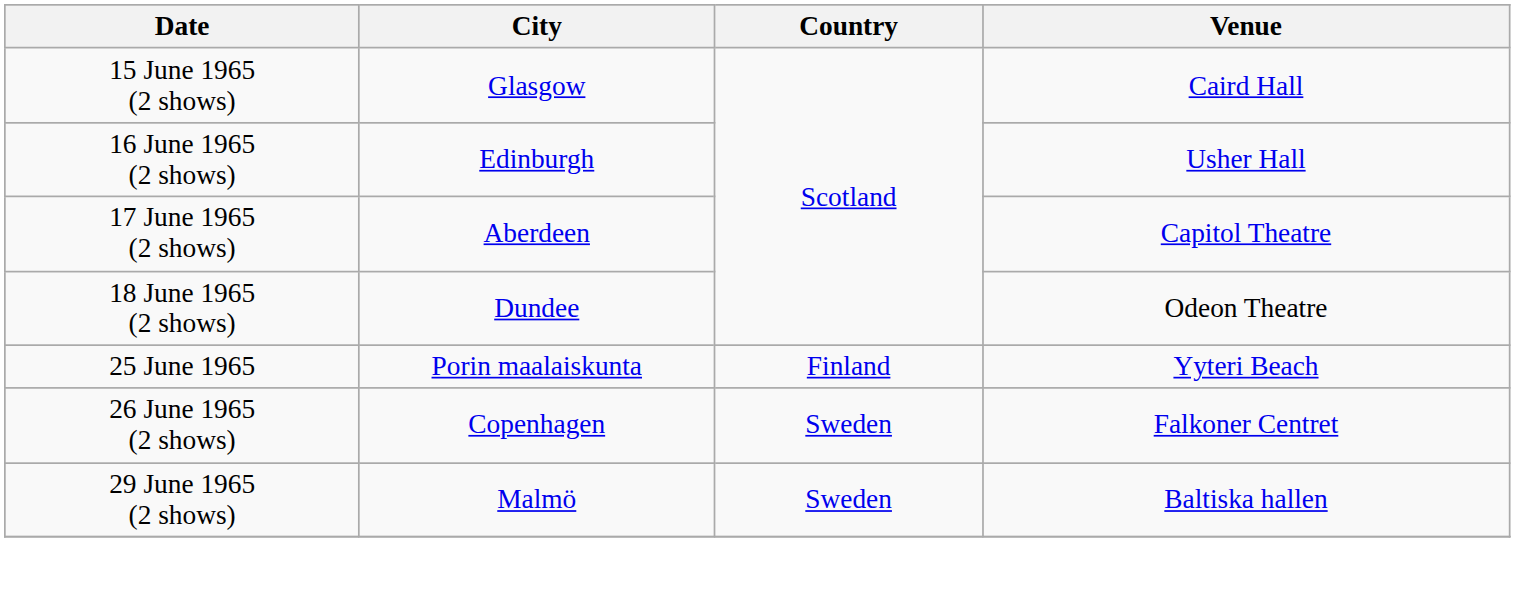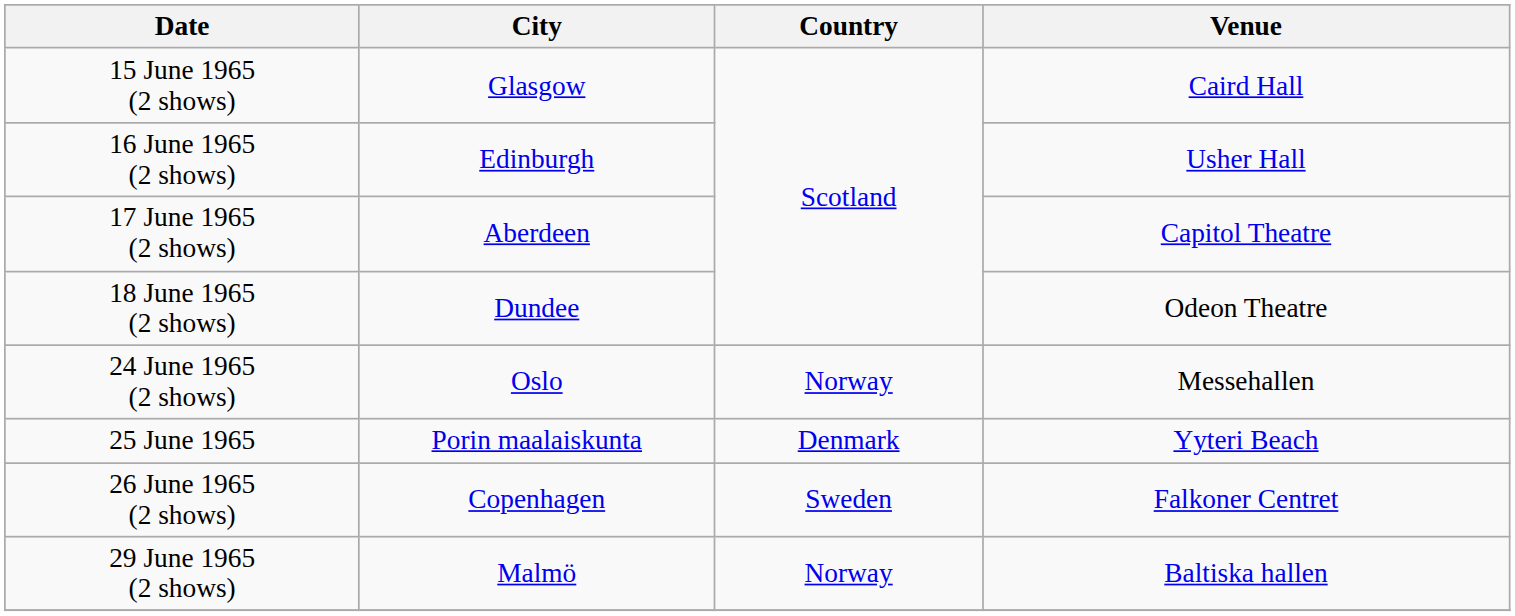+ row: 24 June 1965 (2 shows) | Oslo | Norway | Messehallen
25 June 1965 | Country: Finland -> Denmark
29 June 1965 (2 shows) | Country: Sweden -> Norway
